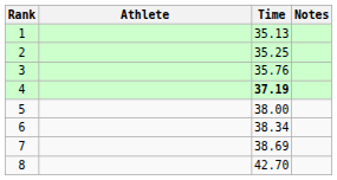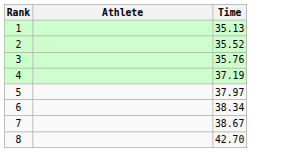- column: Notes
2 | Time: 35.25 -> 35.52
4 | Time: bold -> normal
5 | Time: 38.00 -> 37.97
7 | Time: 38.69 -> 38.67
